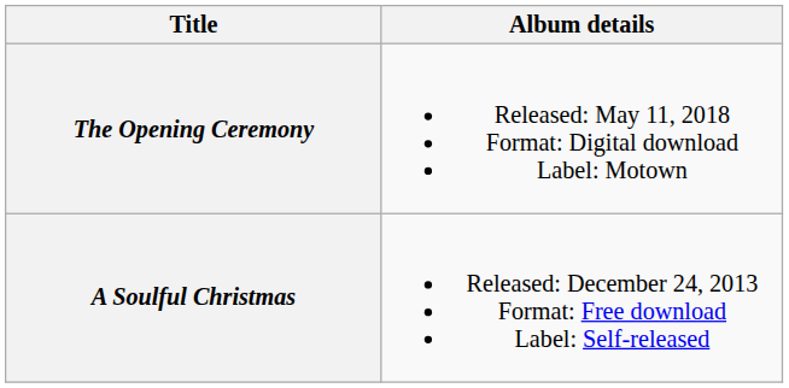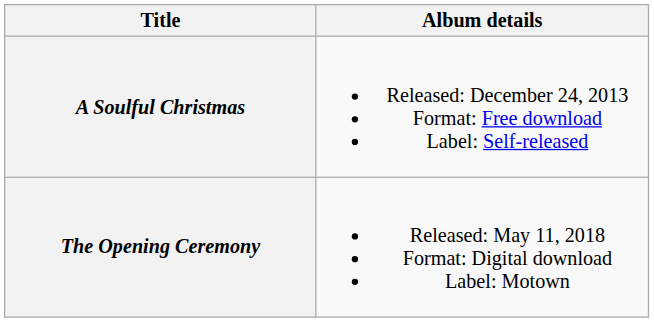rows swapped: A Soulful Christmas <-> The Opening Ceremony
